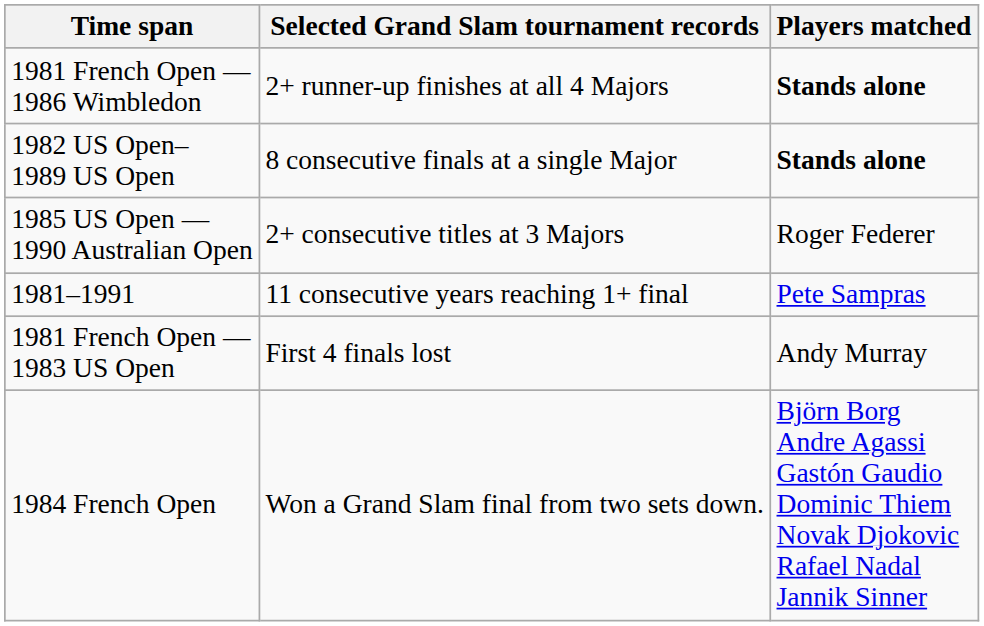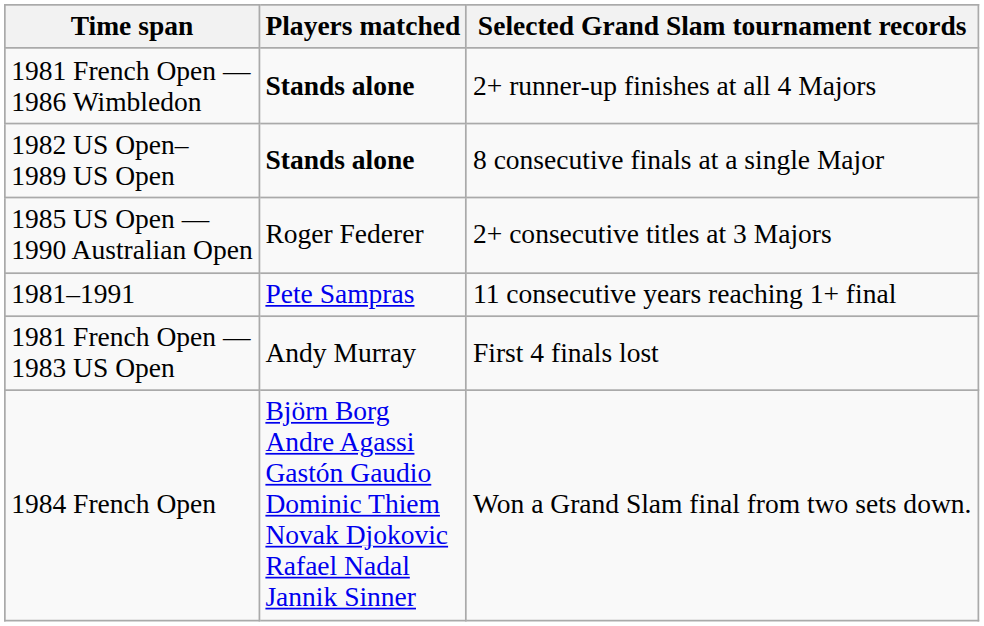columns swapped: Selected Grand Slam tournament records <-> Players matched
